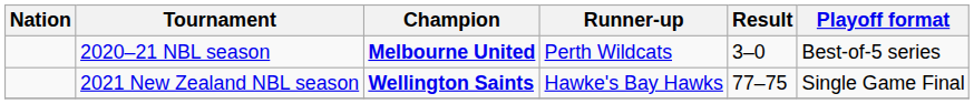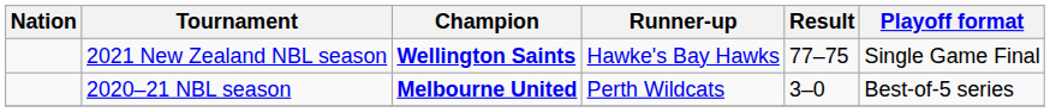rows swapped: 2020–21 NBL season <-> 2021 New Zealand NBL season
